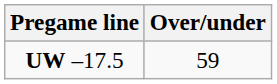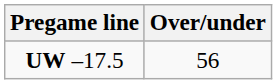UW –17.5 | Over/under: 59 -> 56
